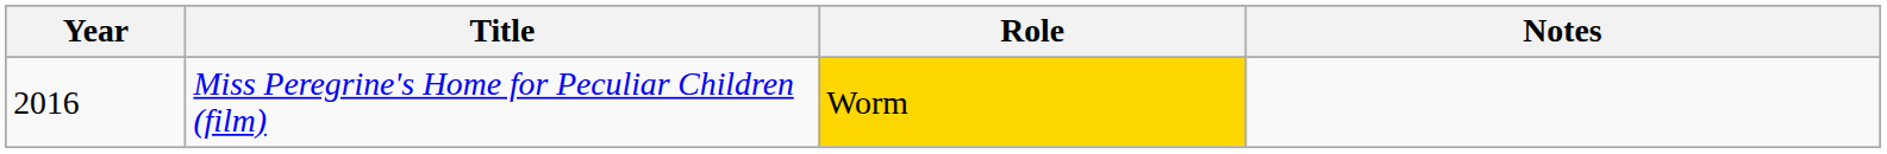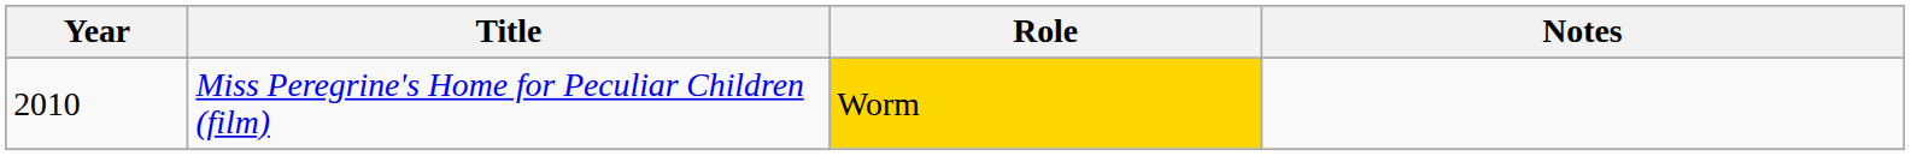Miss Peregrine's Home for Peculiar Children (film) | Year: 2016 -> 2010
